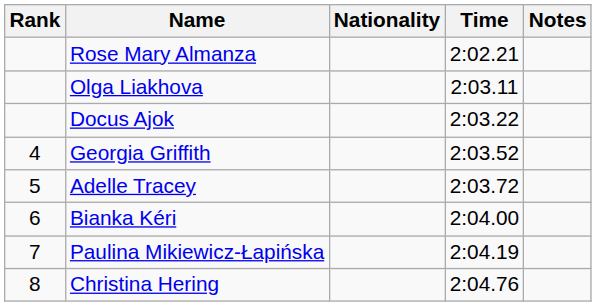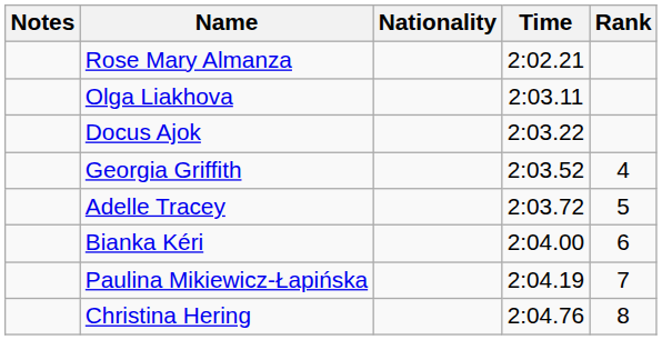columns swapped: Rank <-> Notes
